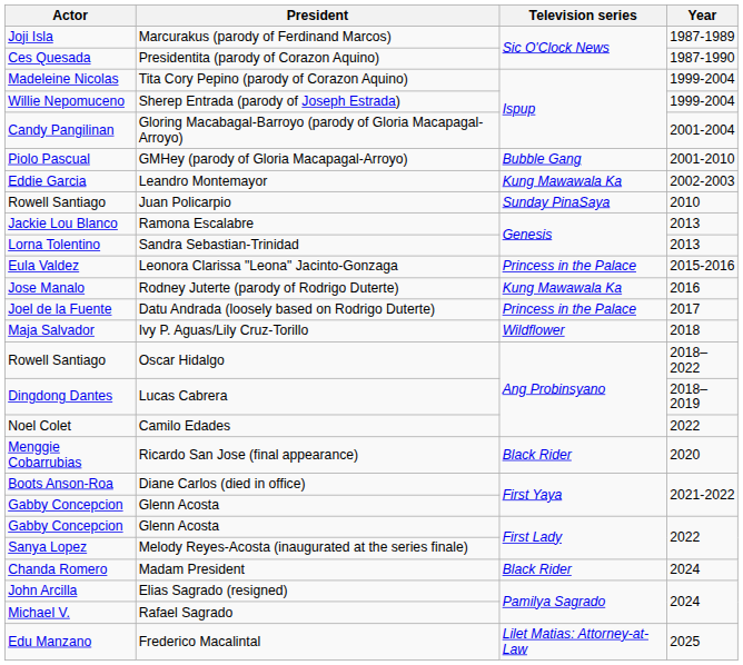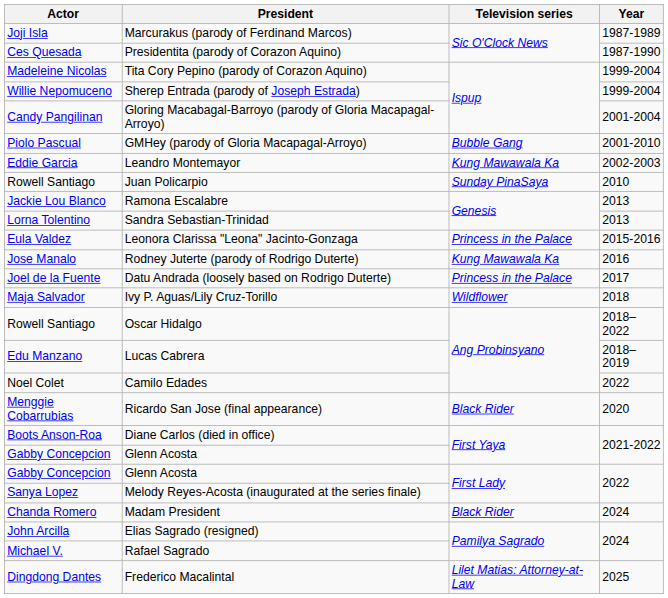Lucas Cabrera | Actor: Dingdong Dantes -> Edu Manzano
Frederico Macalintal | Actor: Edu Manzano -> Dingdong Dantes
